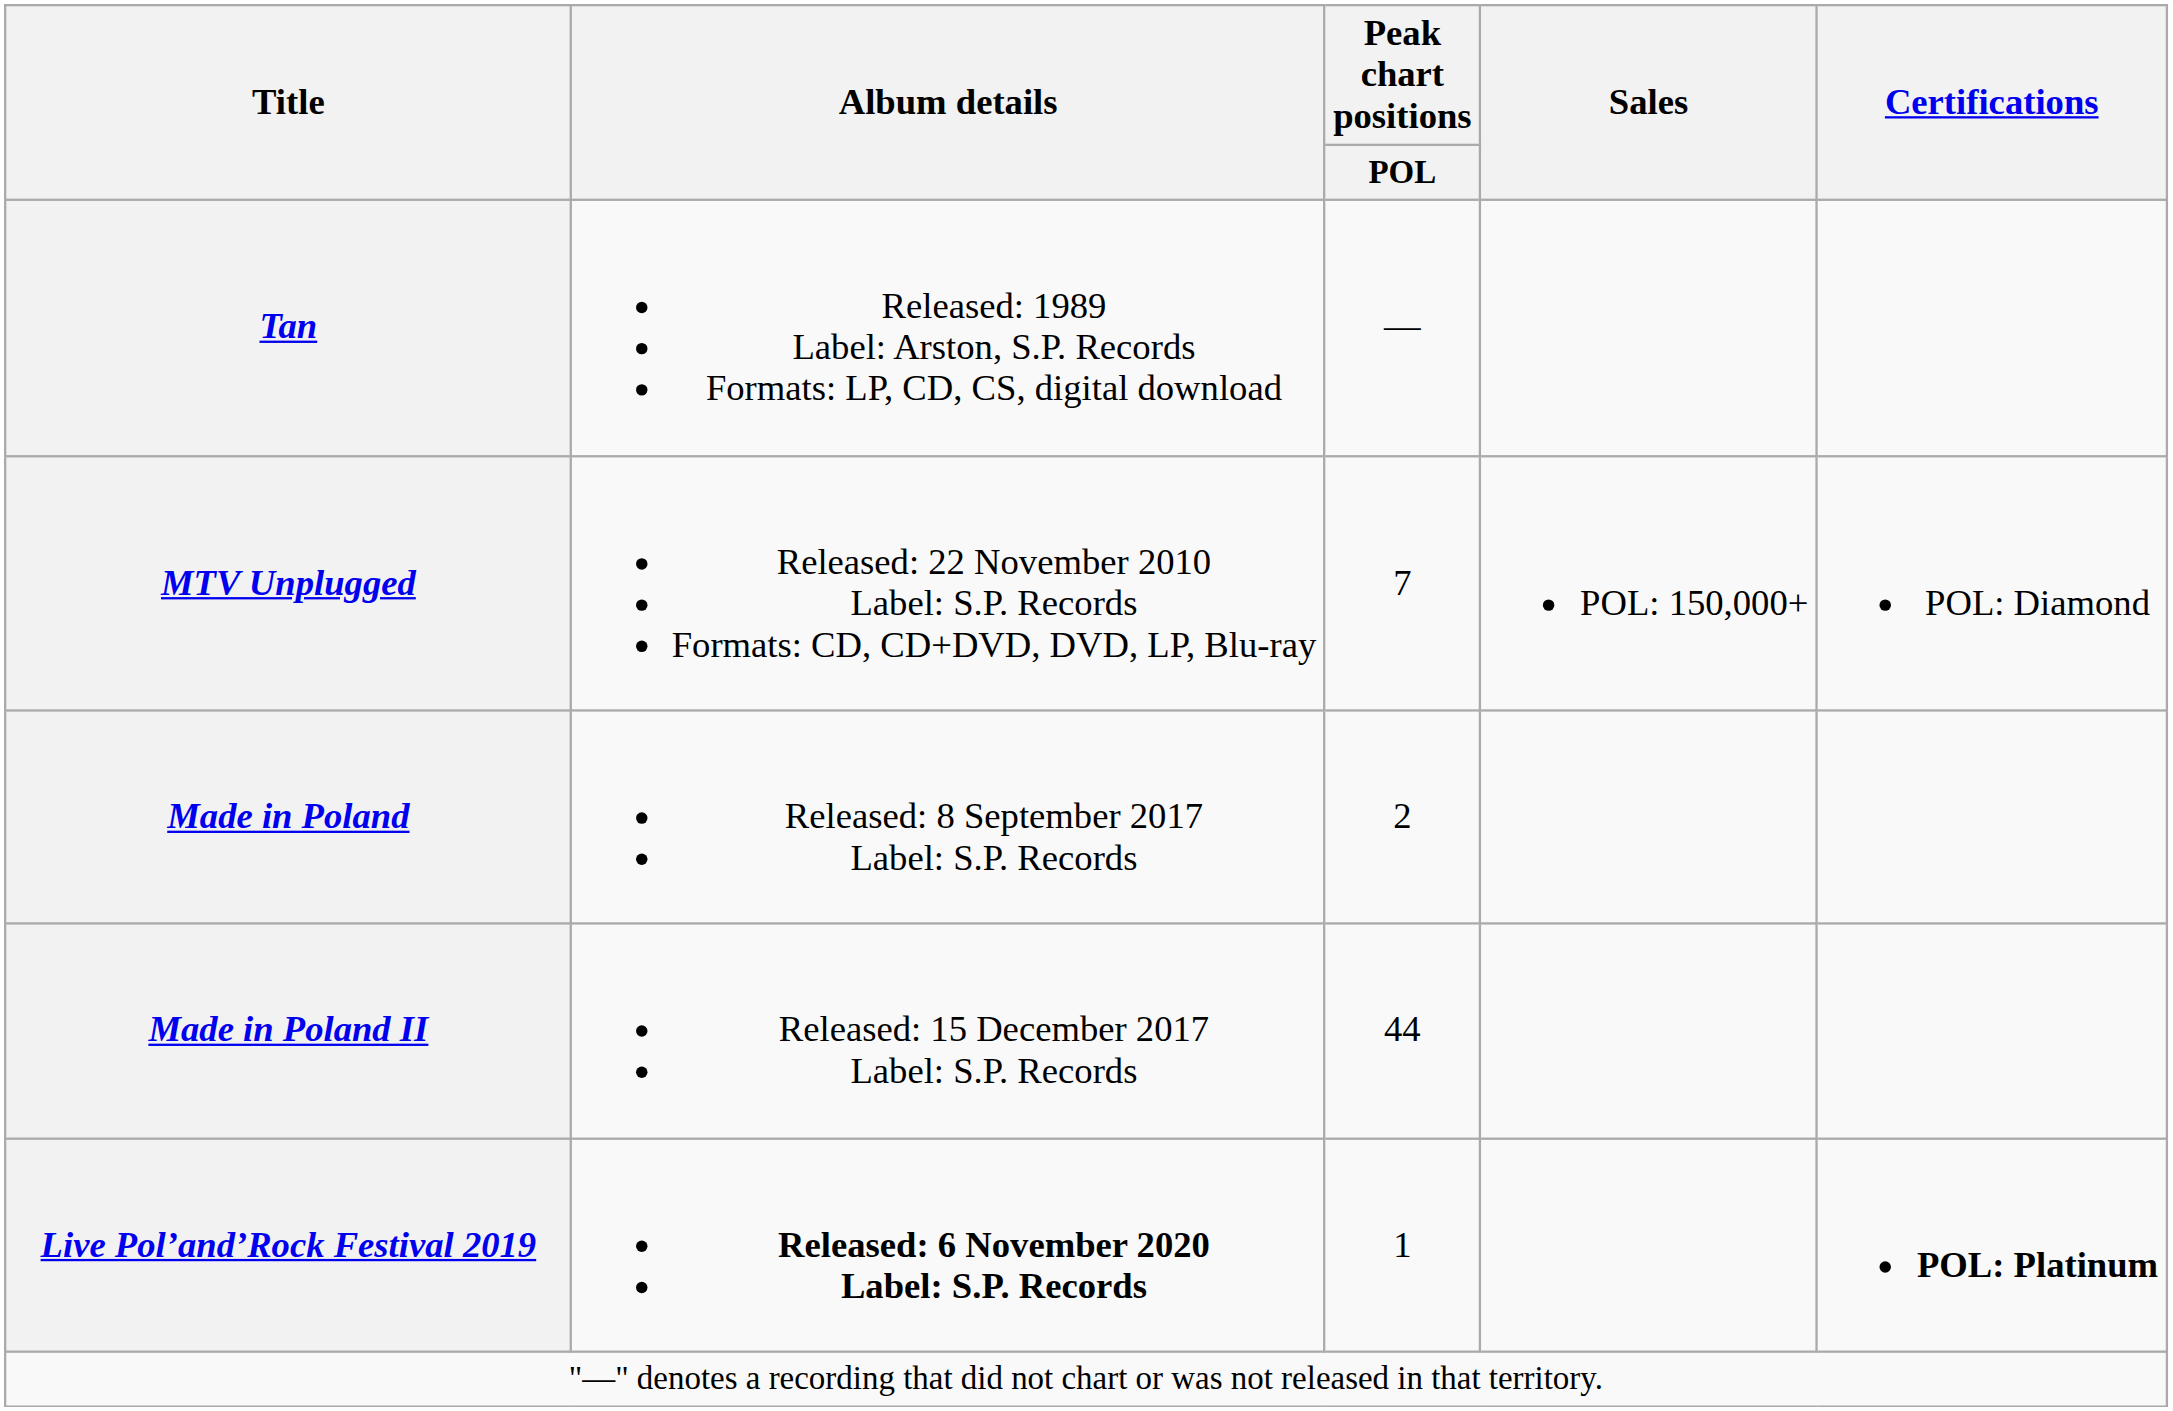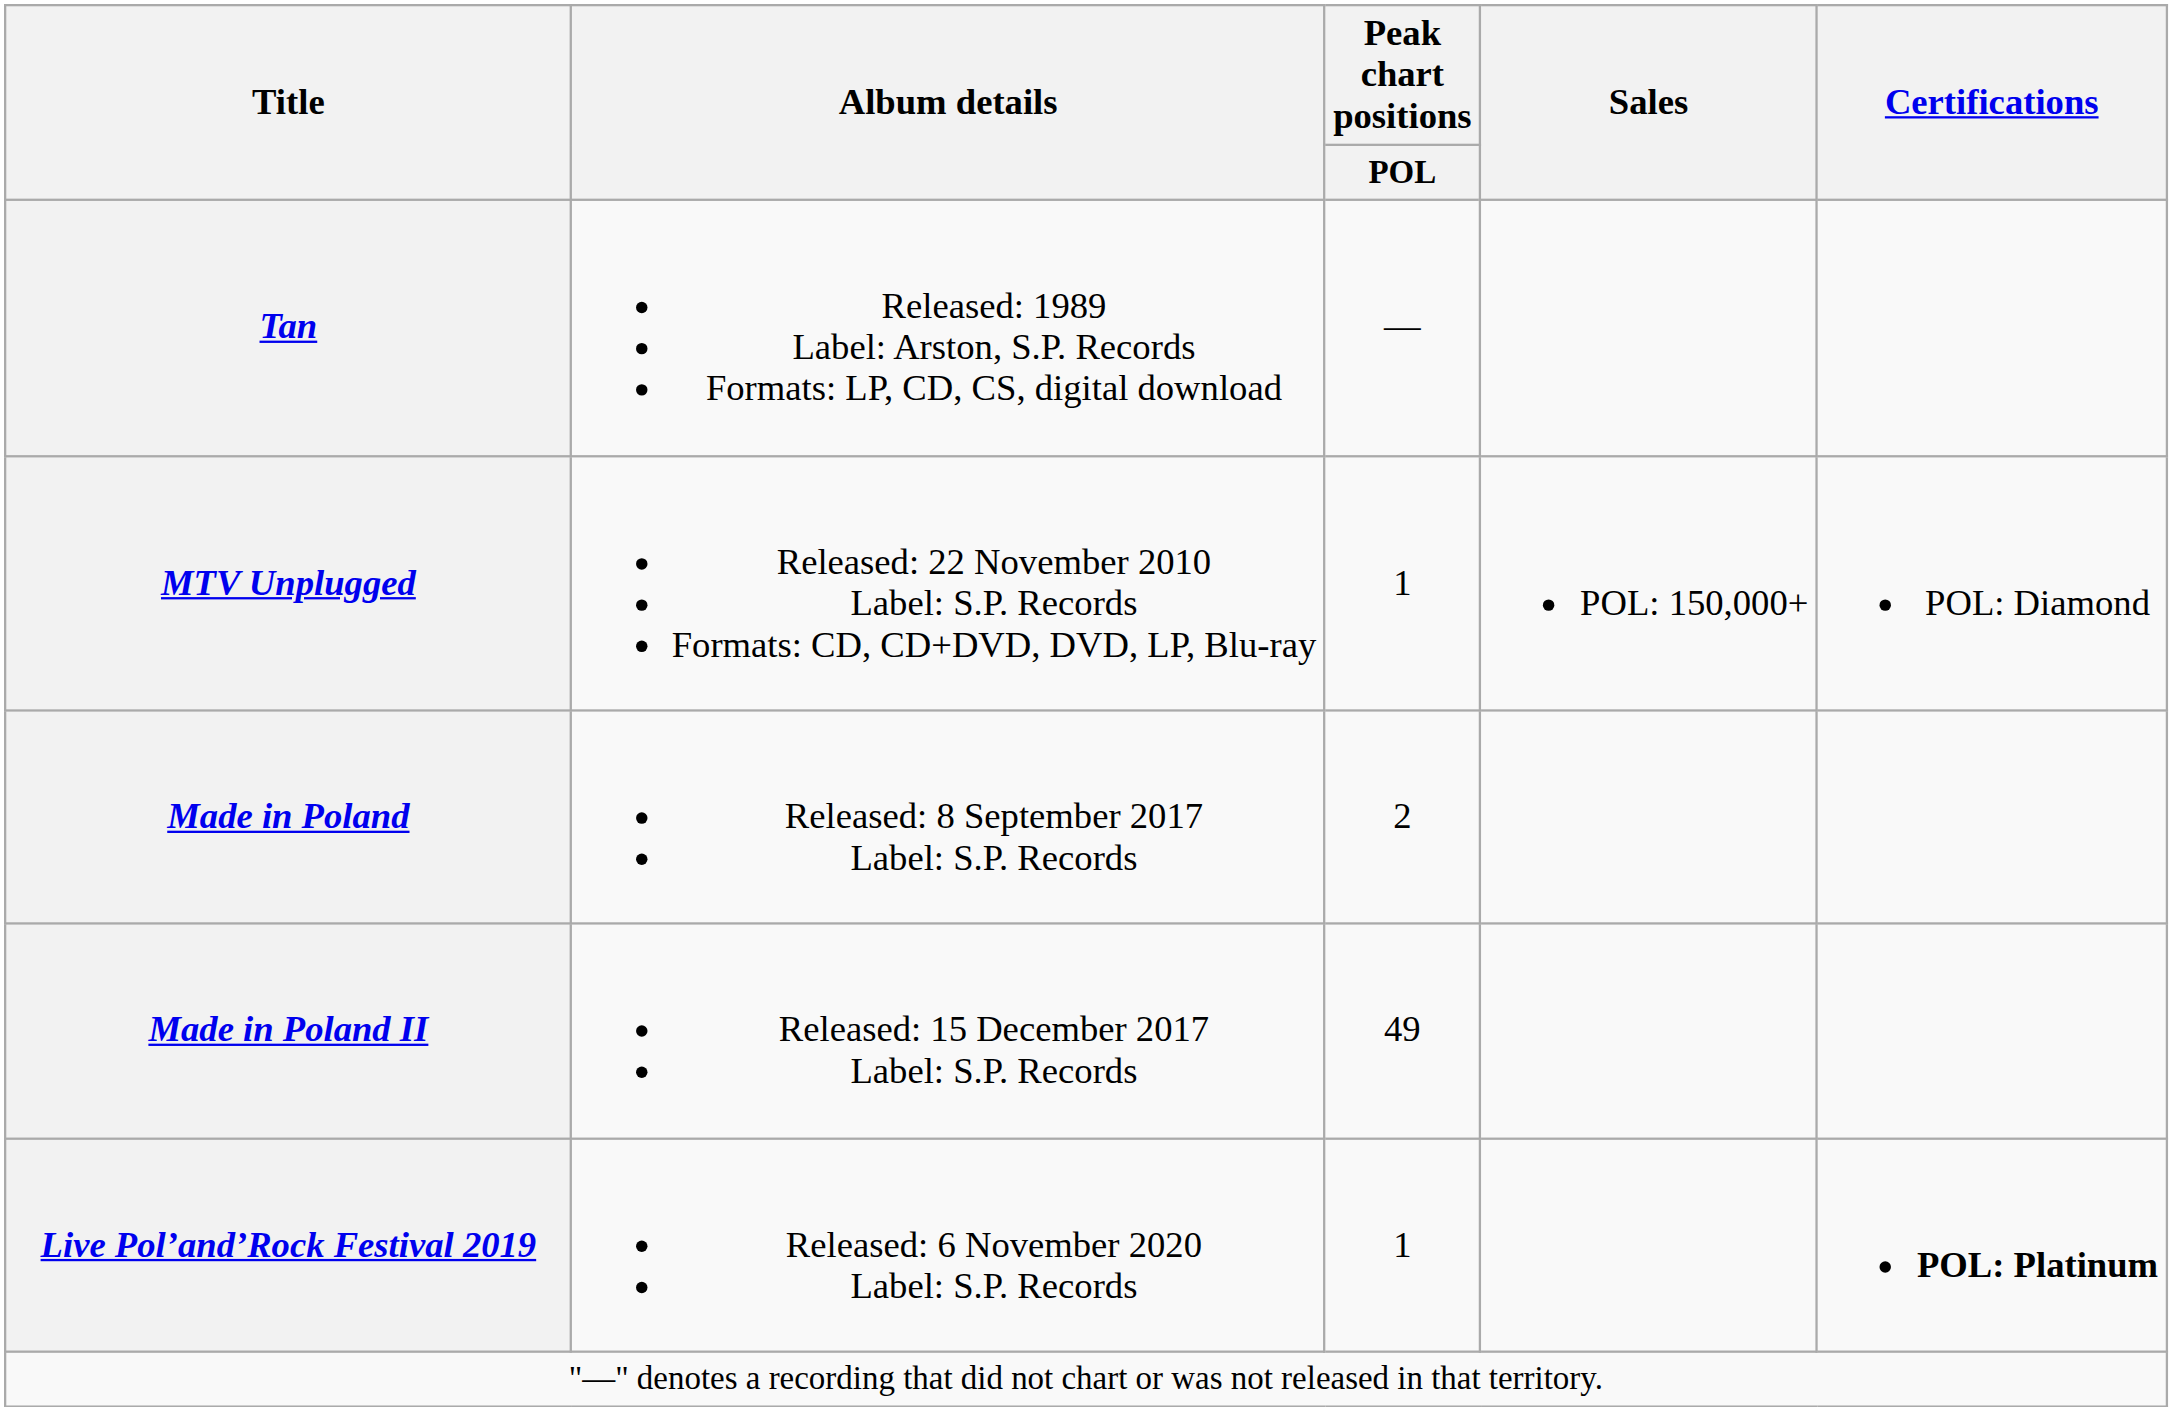MTV Unplugged | Peak chart positions / POL: 7 -> 1
Made in Poland II | Peak chart positions / POL: 44 -> 49
Live Pol’and’Rock Festival 2019 | Album details: bold -> normal
